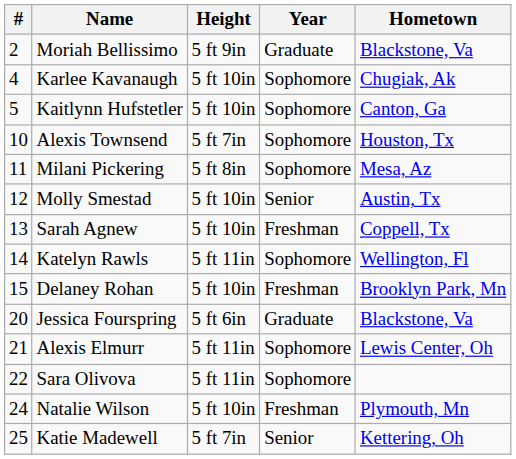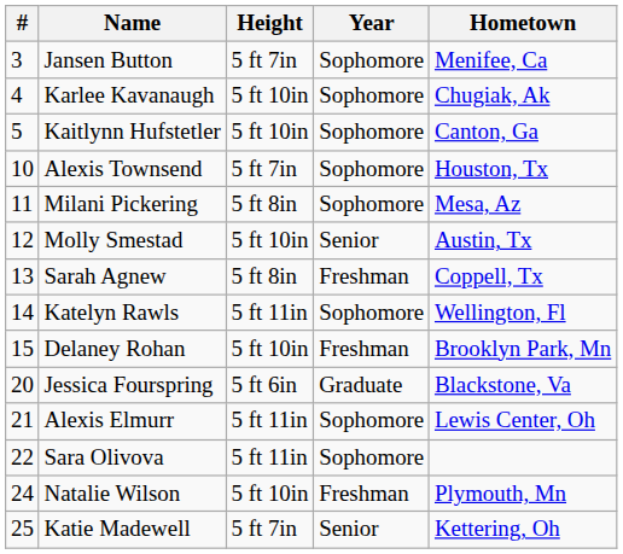- row: 2 | Moriah Bellissimo | 5 ft 9in | Graduate | Blackstone, Va
+ row: 3 | Jansen Button | 5 ft 7in | Sophomore | Menifee, Ca
Sarah Agnew | Height: 5 ft 10in -> 5 ft 8in
